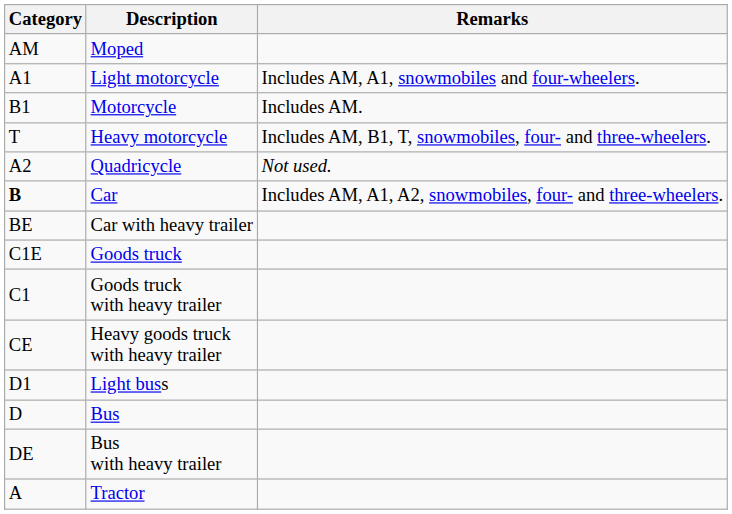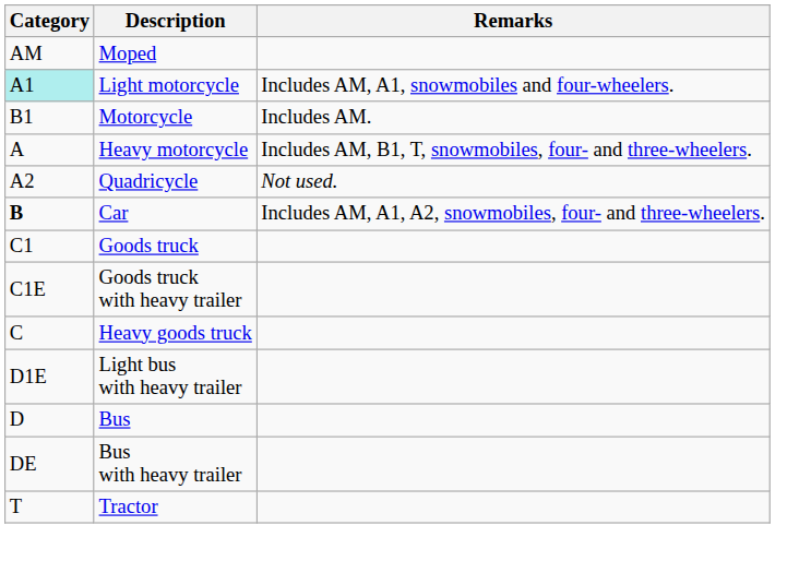Light motorcycle | Category: no background -> paleturquoise background
Heavy motorcycle | Category: T -> A
- row: BE | Car with heavy trailer
Goods truck | Category: C1E -> C1
Goods truck with heavy trailer | Category: C1 -> C1E
+ row: C | Heavy goods truck
- row: CE | Heavy goods truck with heavy trailer
- row: D1 | Light buss
+ row: D1E | Light bus with heavy trailer
Tractor | Category: A -> T
